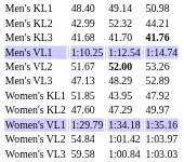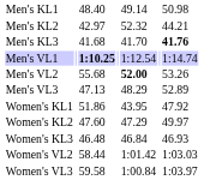Men's KL2 | column 3: 42.99 -> 42.97
Men's VL1 | column 3: normal -> bold
Men's VL2 | column 3: 51.67 -> 55.68
Women's KL1 | column 3: 51.85 -> 51.86
+ row: Women's KL3 | 46.48 | 46.84 | 46.93
- row: Women's VL1 | 1:29.79 | 1:34.18 | 1:35.16
Women's VL2 | column 3: 54.84 -> 58.44
Women's VL2 | column 7: 1:03.97 -> 1:03.03
Women's VL3 | column 7: 1:03.03 -> 1:03.97
